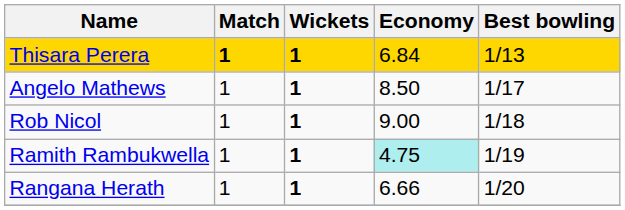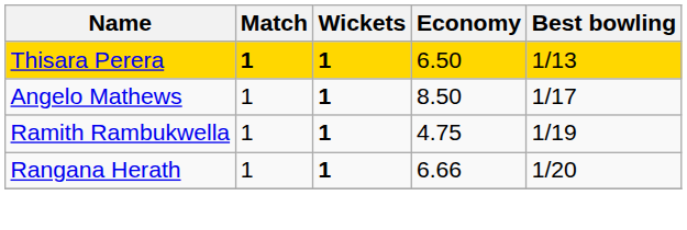Thisara Perera | Economy: 6.84 -> 6.50
- row: Rob Nicol | 1 | 1 | 9.00 | 1/18
Ramith Rambukwella | Economy: paleturquoise background -> no background
